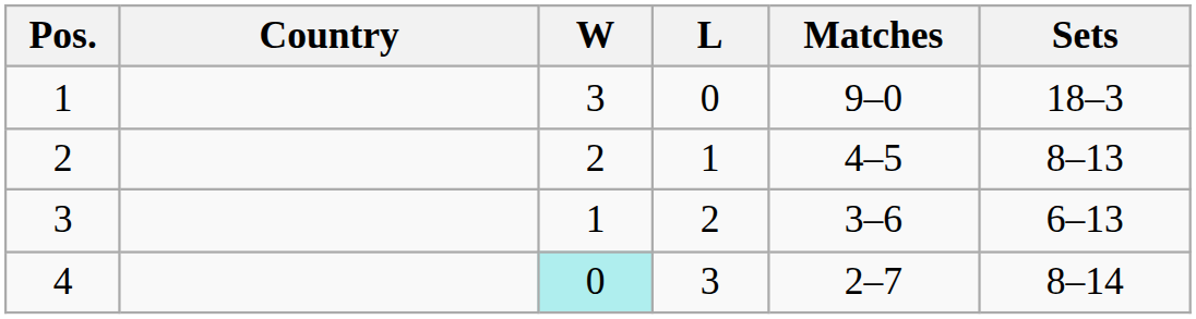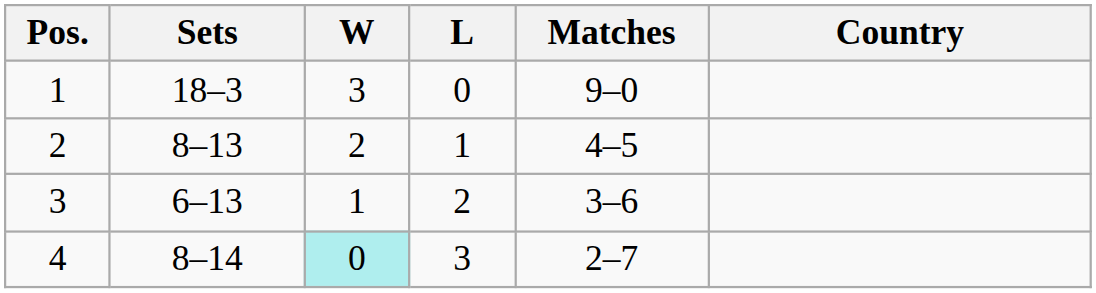columns swapped: Country <-> Sets
